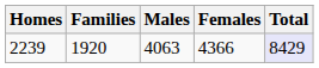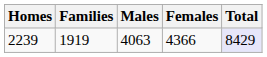2239 | Families: 1920 -> 1919
